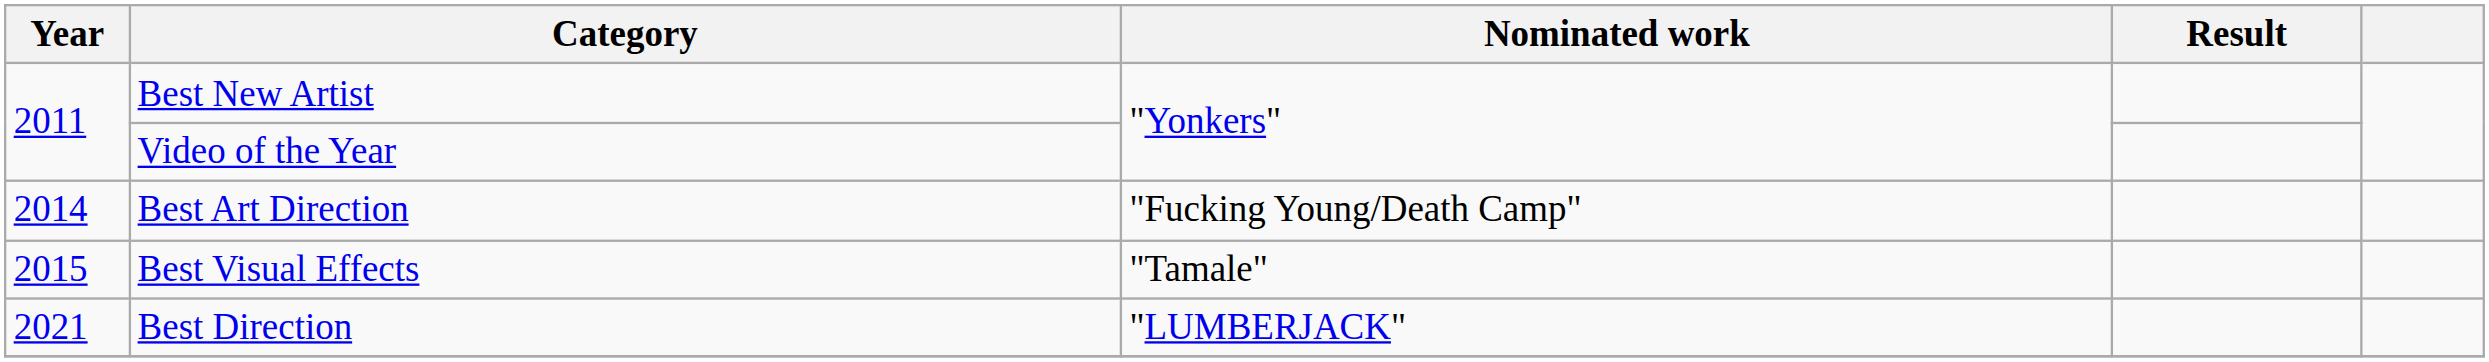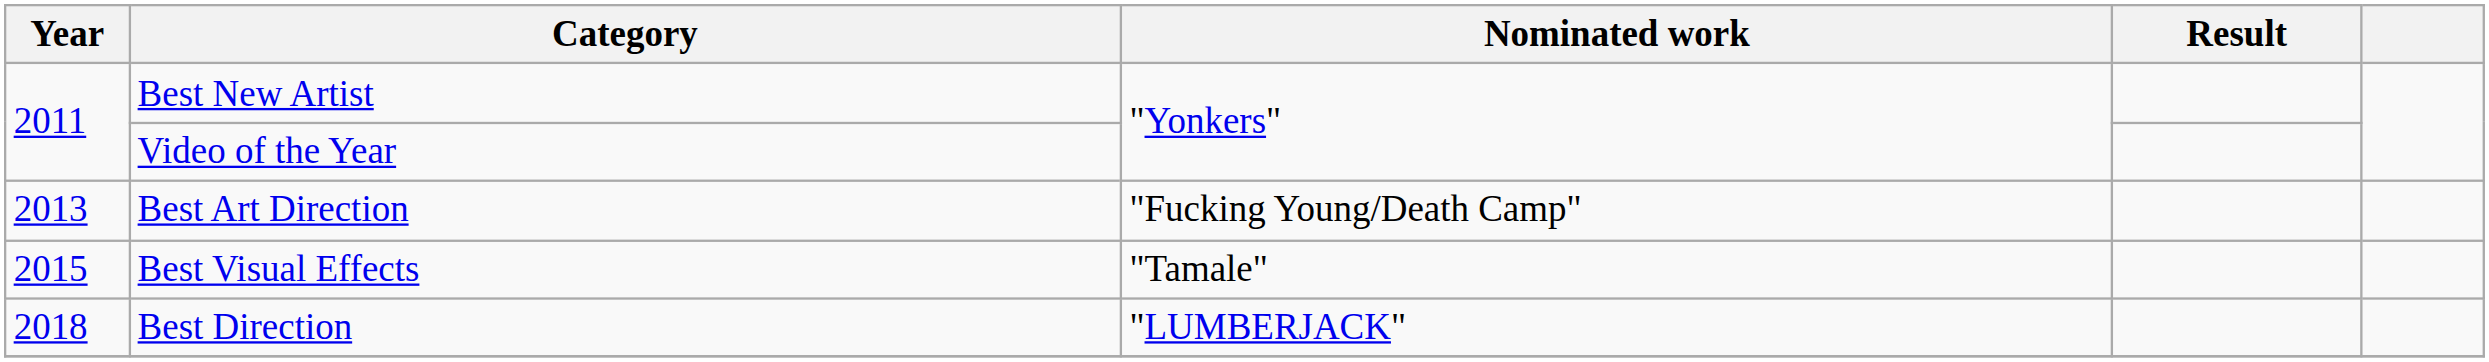Best Art Direction | Year: 2014 -> 2013
Best Direction | Year: 2021 -> 2018
